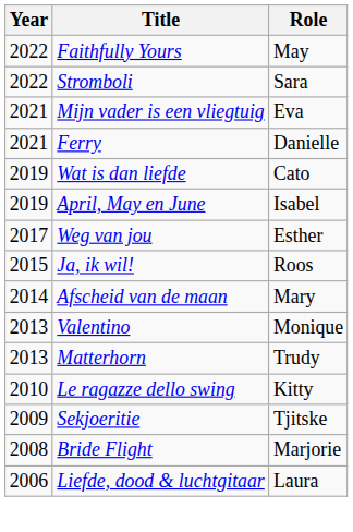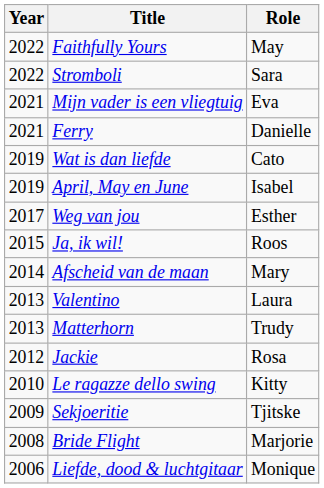Valentino | Role: Monique -> Laura
+ row: 2012 | Jackie | Rosa
Liefde, dood & luchtgitaar | Role: Laura -> Monique
